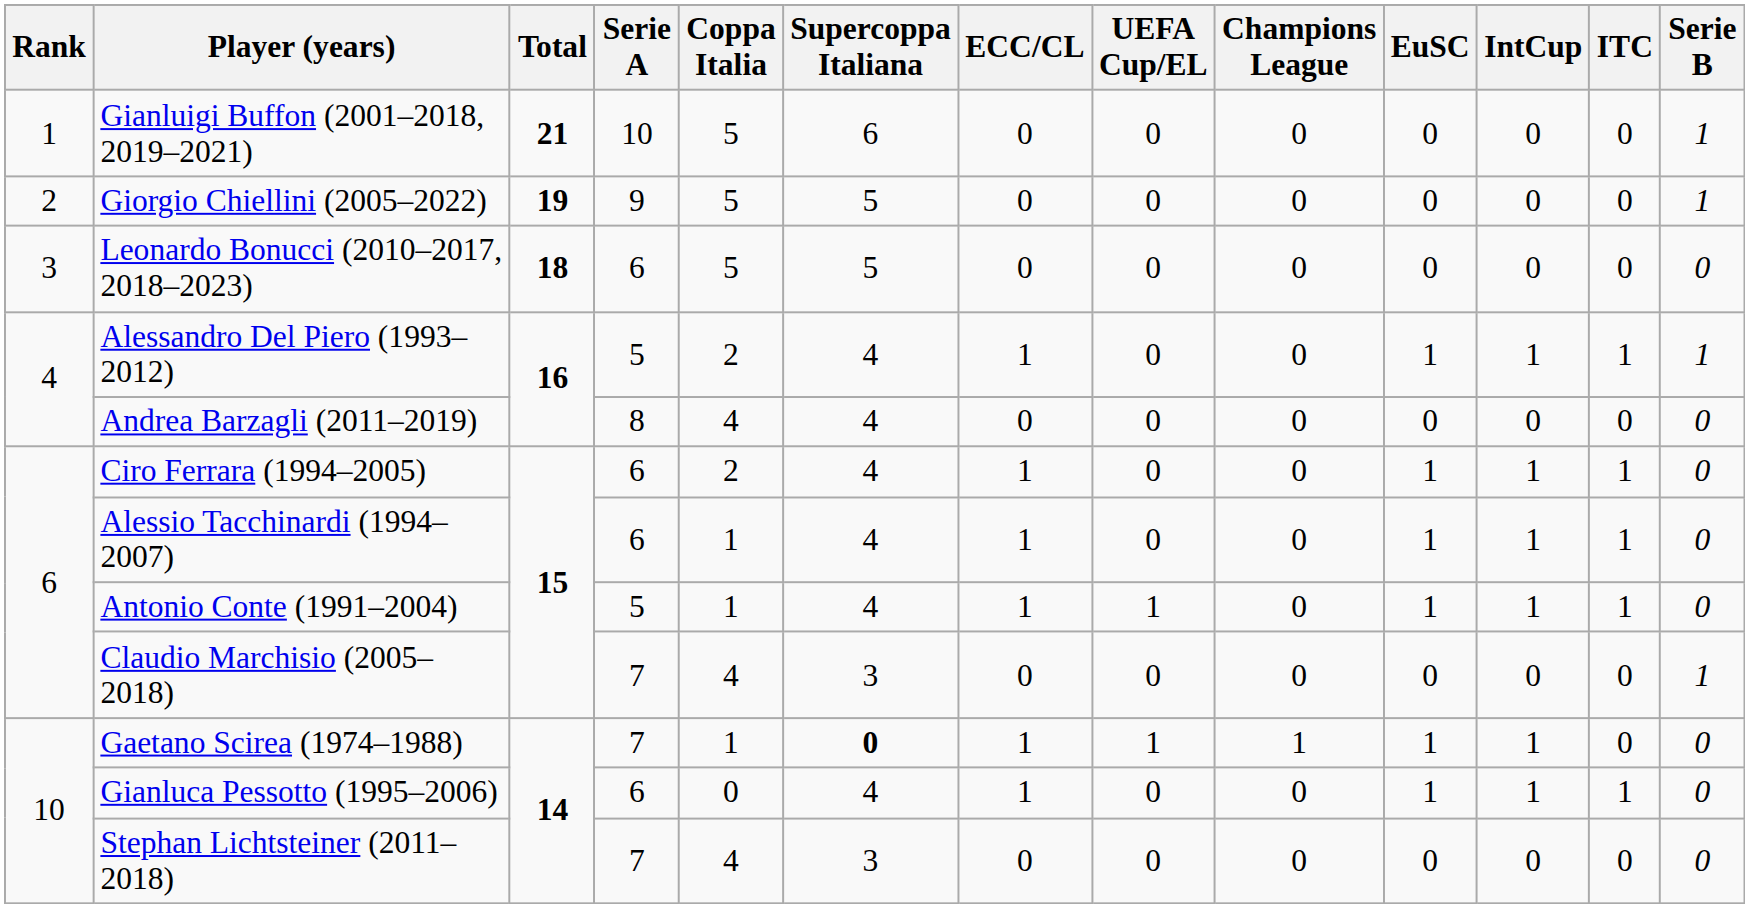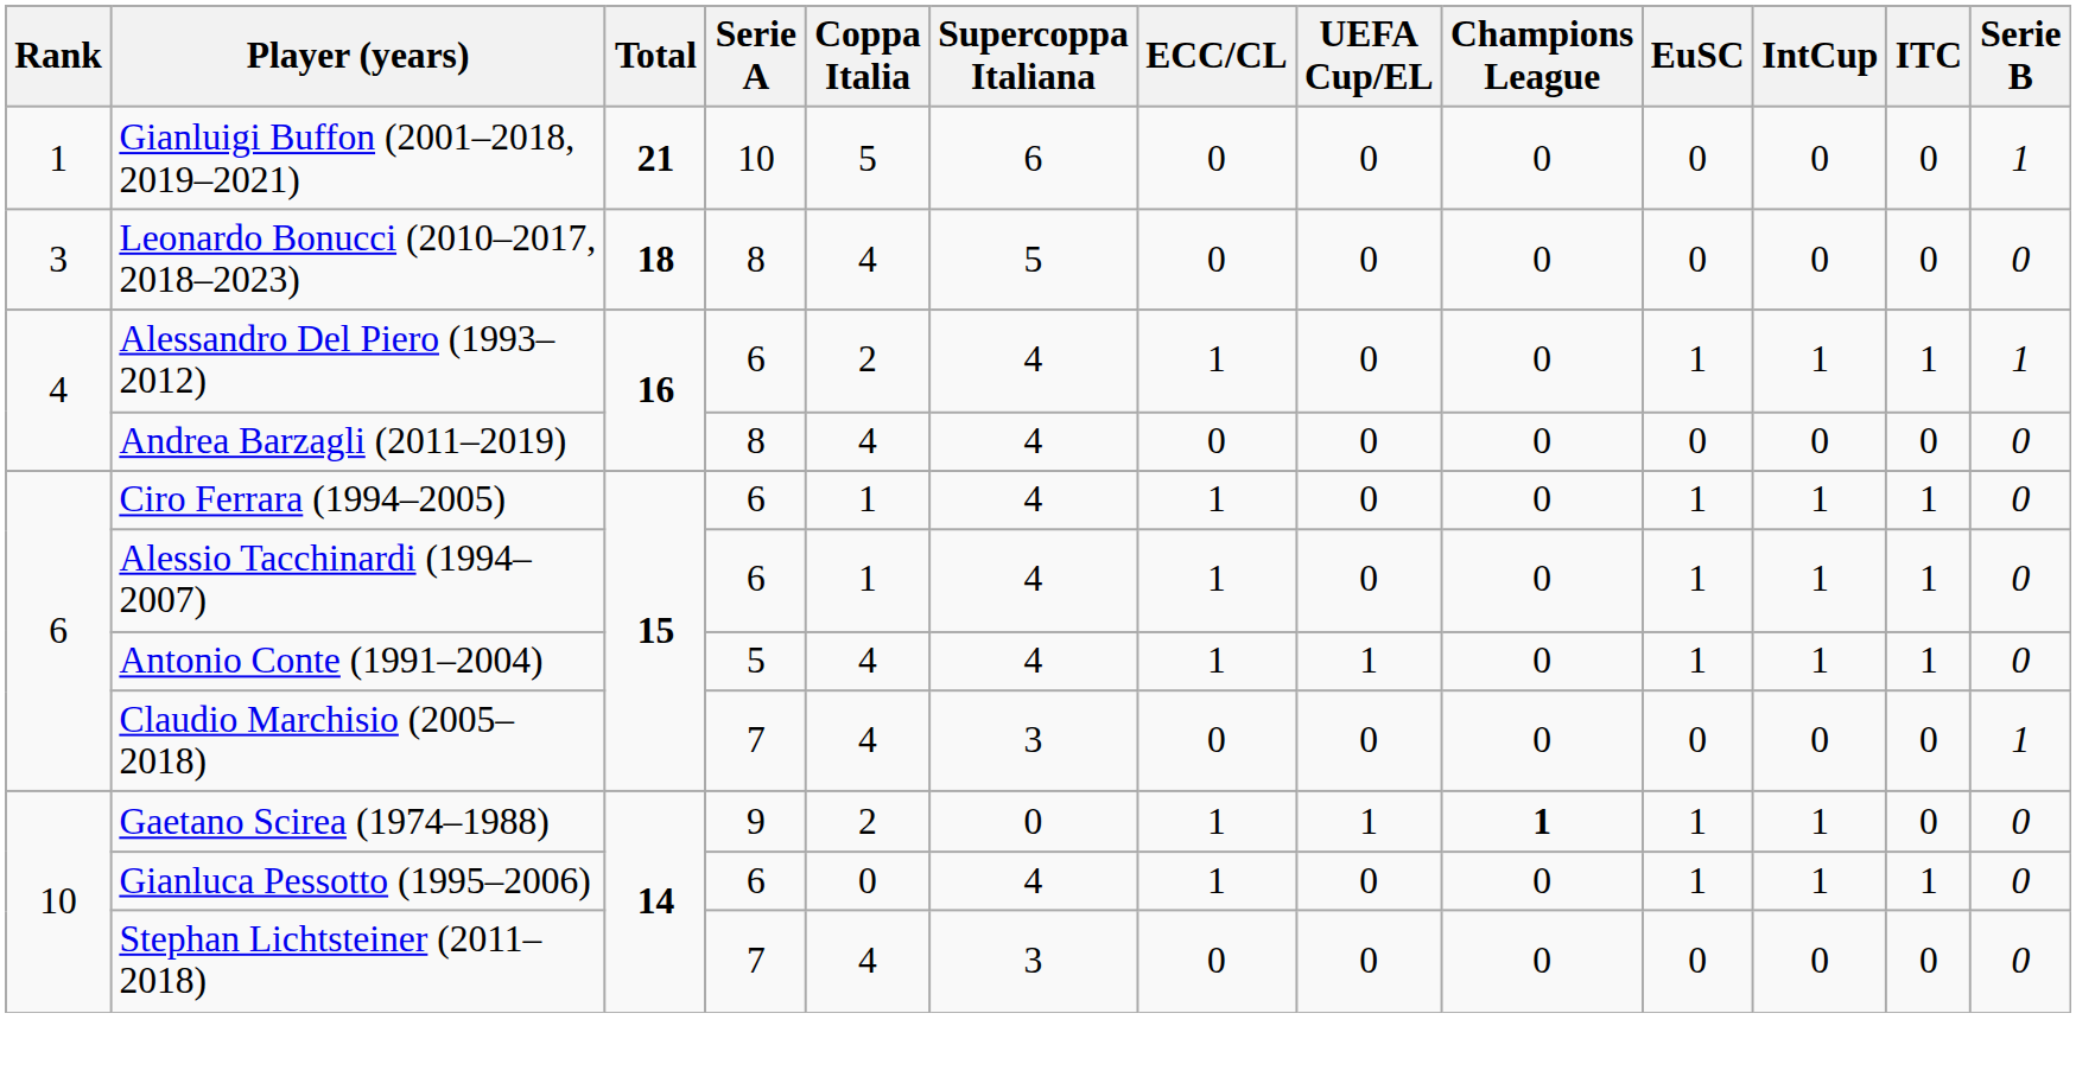- row: 2 | Giorgio Chiellini (2005–2022) | 19 | 9 | 5 | 5 | 0 | 0 | 0 | 0 | 0 | 0 | 1
Leonardo Bonucci (2010–2017, 2018–2023) | Serie A: 6 -> 8
Leonardo Bonucci (2010–2017, 2018–2023) | Coppa Italia: 5 -> 4
Alessandro Del Piero (1993–2012) | Serie A: 5 -> 6
Ciro Ferrara (1994–2005) | Coppa Italia: 2 -> 1
Antonio Conte (1991–2004) | Coppa Italia: 1 -> 4
Gaetano Scirea (1974–1988) | Serie A: 7 -> 9
Gaetano Scirea (1974–1988) | Coppa Italia: 1 -> 2
Gaetano Scirea (1974–1988) | Supercoppa Italiana: bold -> normal
Gaetano Scirea (1974–1988) | Champions League: normal -> bold
